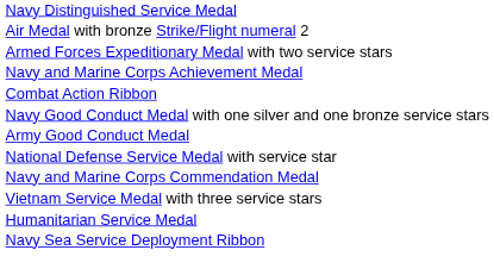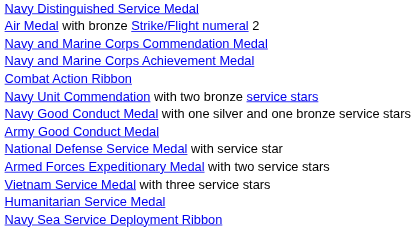rows swapped: Navy and Marine Corps Commendation Medal <-> Armed Forces Expeditionary Medal with two service stars
+ row: Navy Unit Commendation with two bronze service stars
